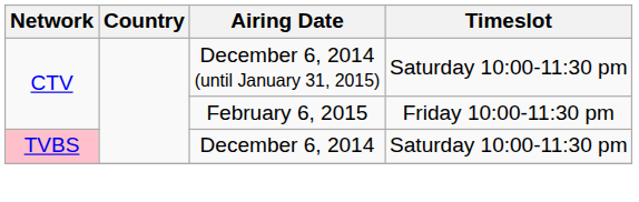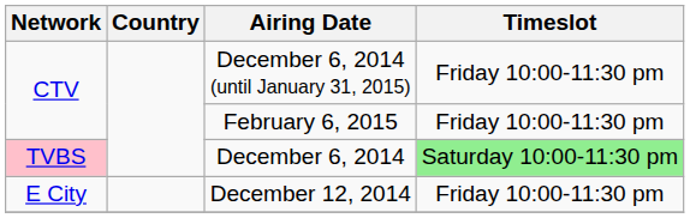December 6, 2014 (until January 31, 2015) | Timeslot: Saturday 10:00-11:30 pm -> Friday 10:00-11:30 pm
December 6, 2014 | Timeslot: no background -> lightgreen background
+ row: E City | December 12, 2014 | Friday 10:00-11:30 pm
